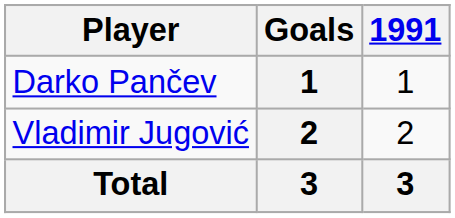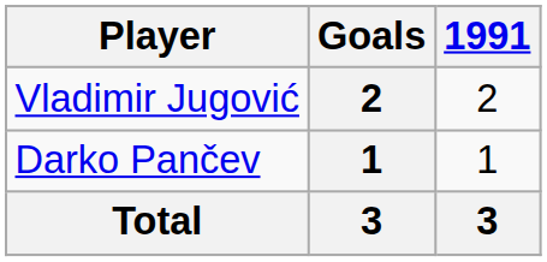rows swapped: Vladimir Jugović <-> Darko Pančev
